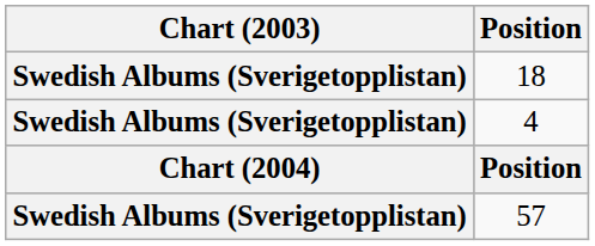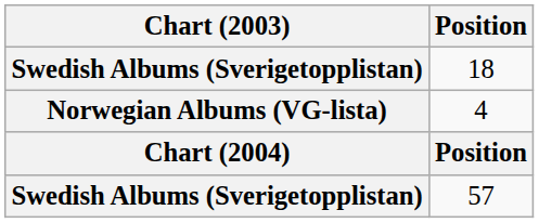4 | Chart (2003): Swedish Albums (Sverigetopplistan) -> Norwegian Albums (VG-lista)
